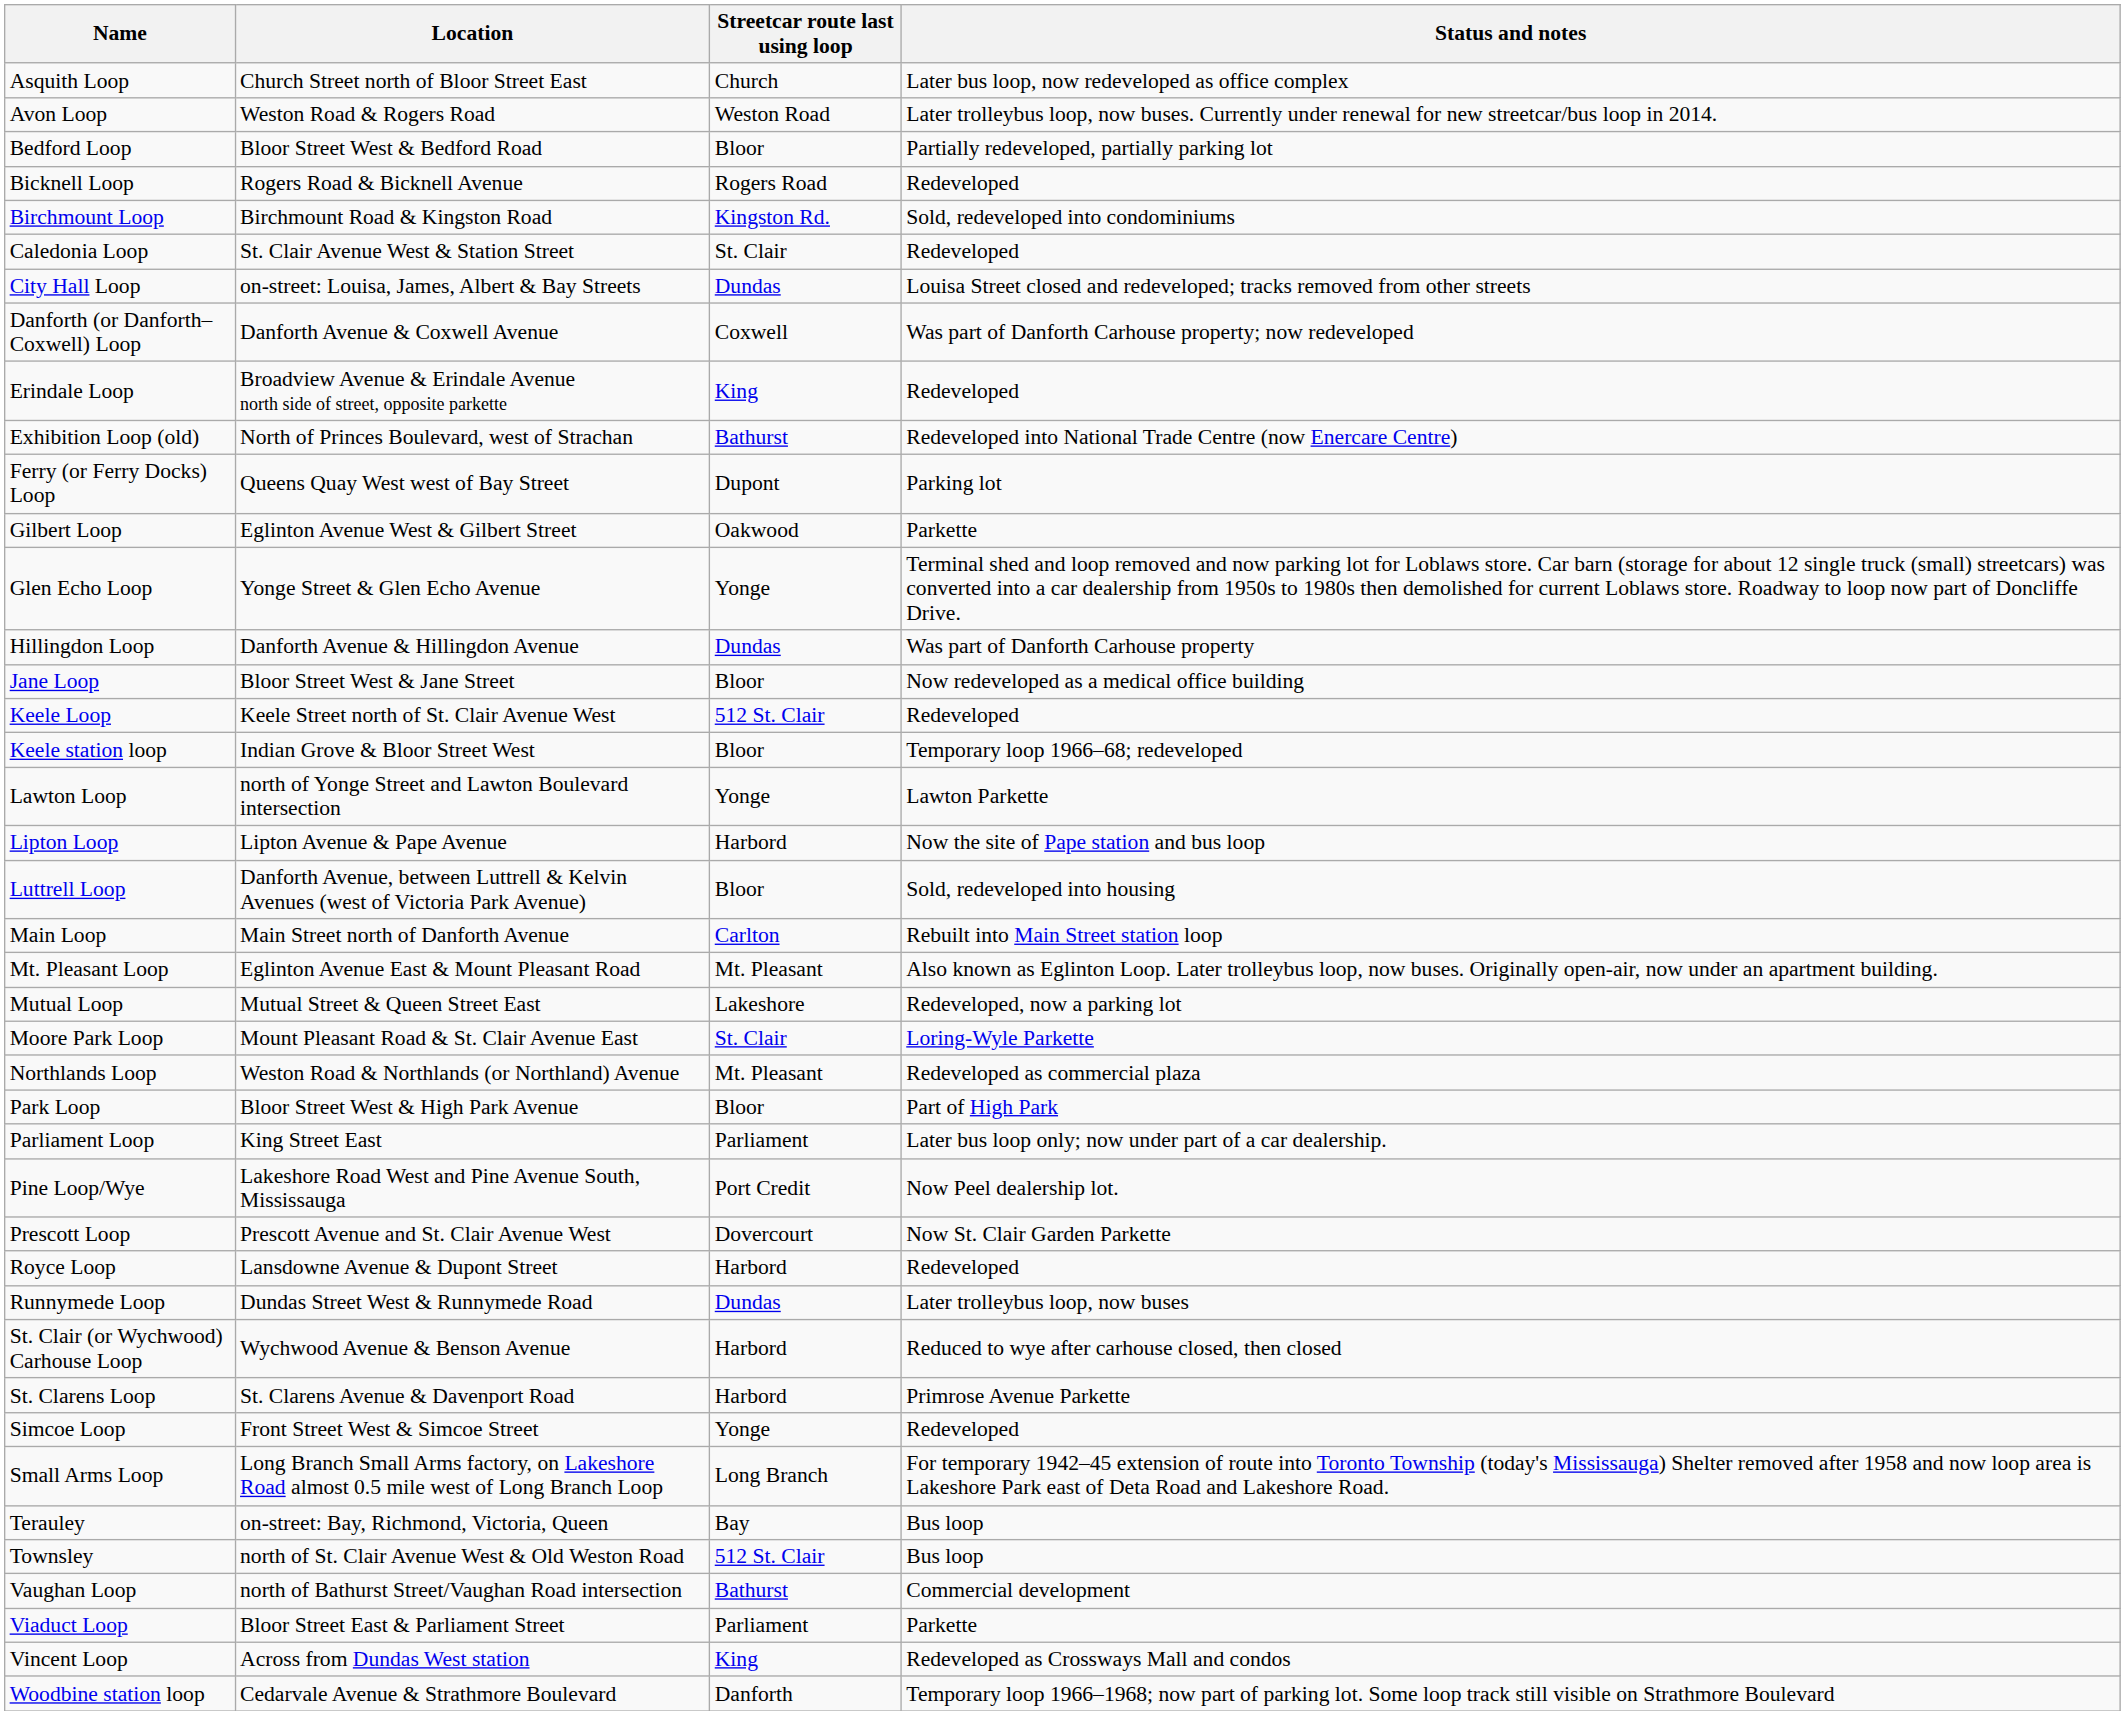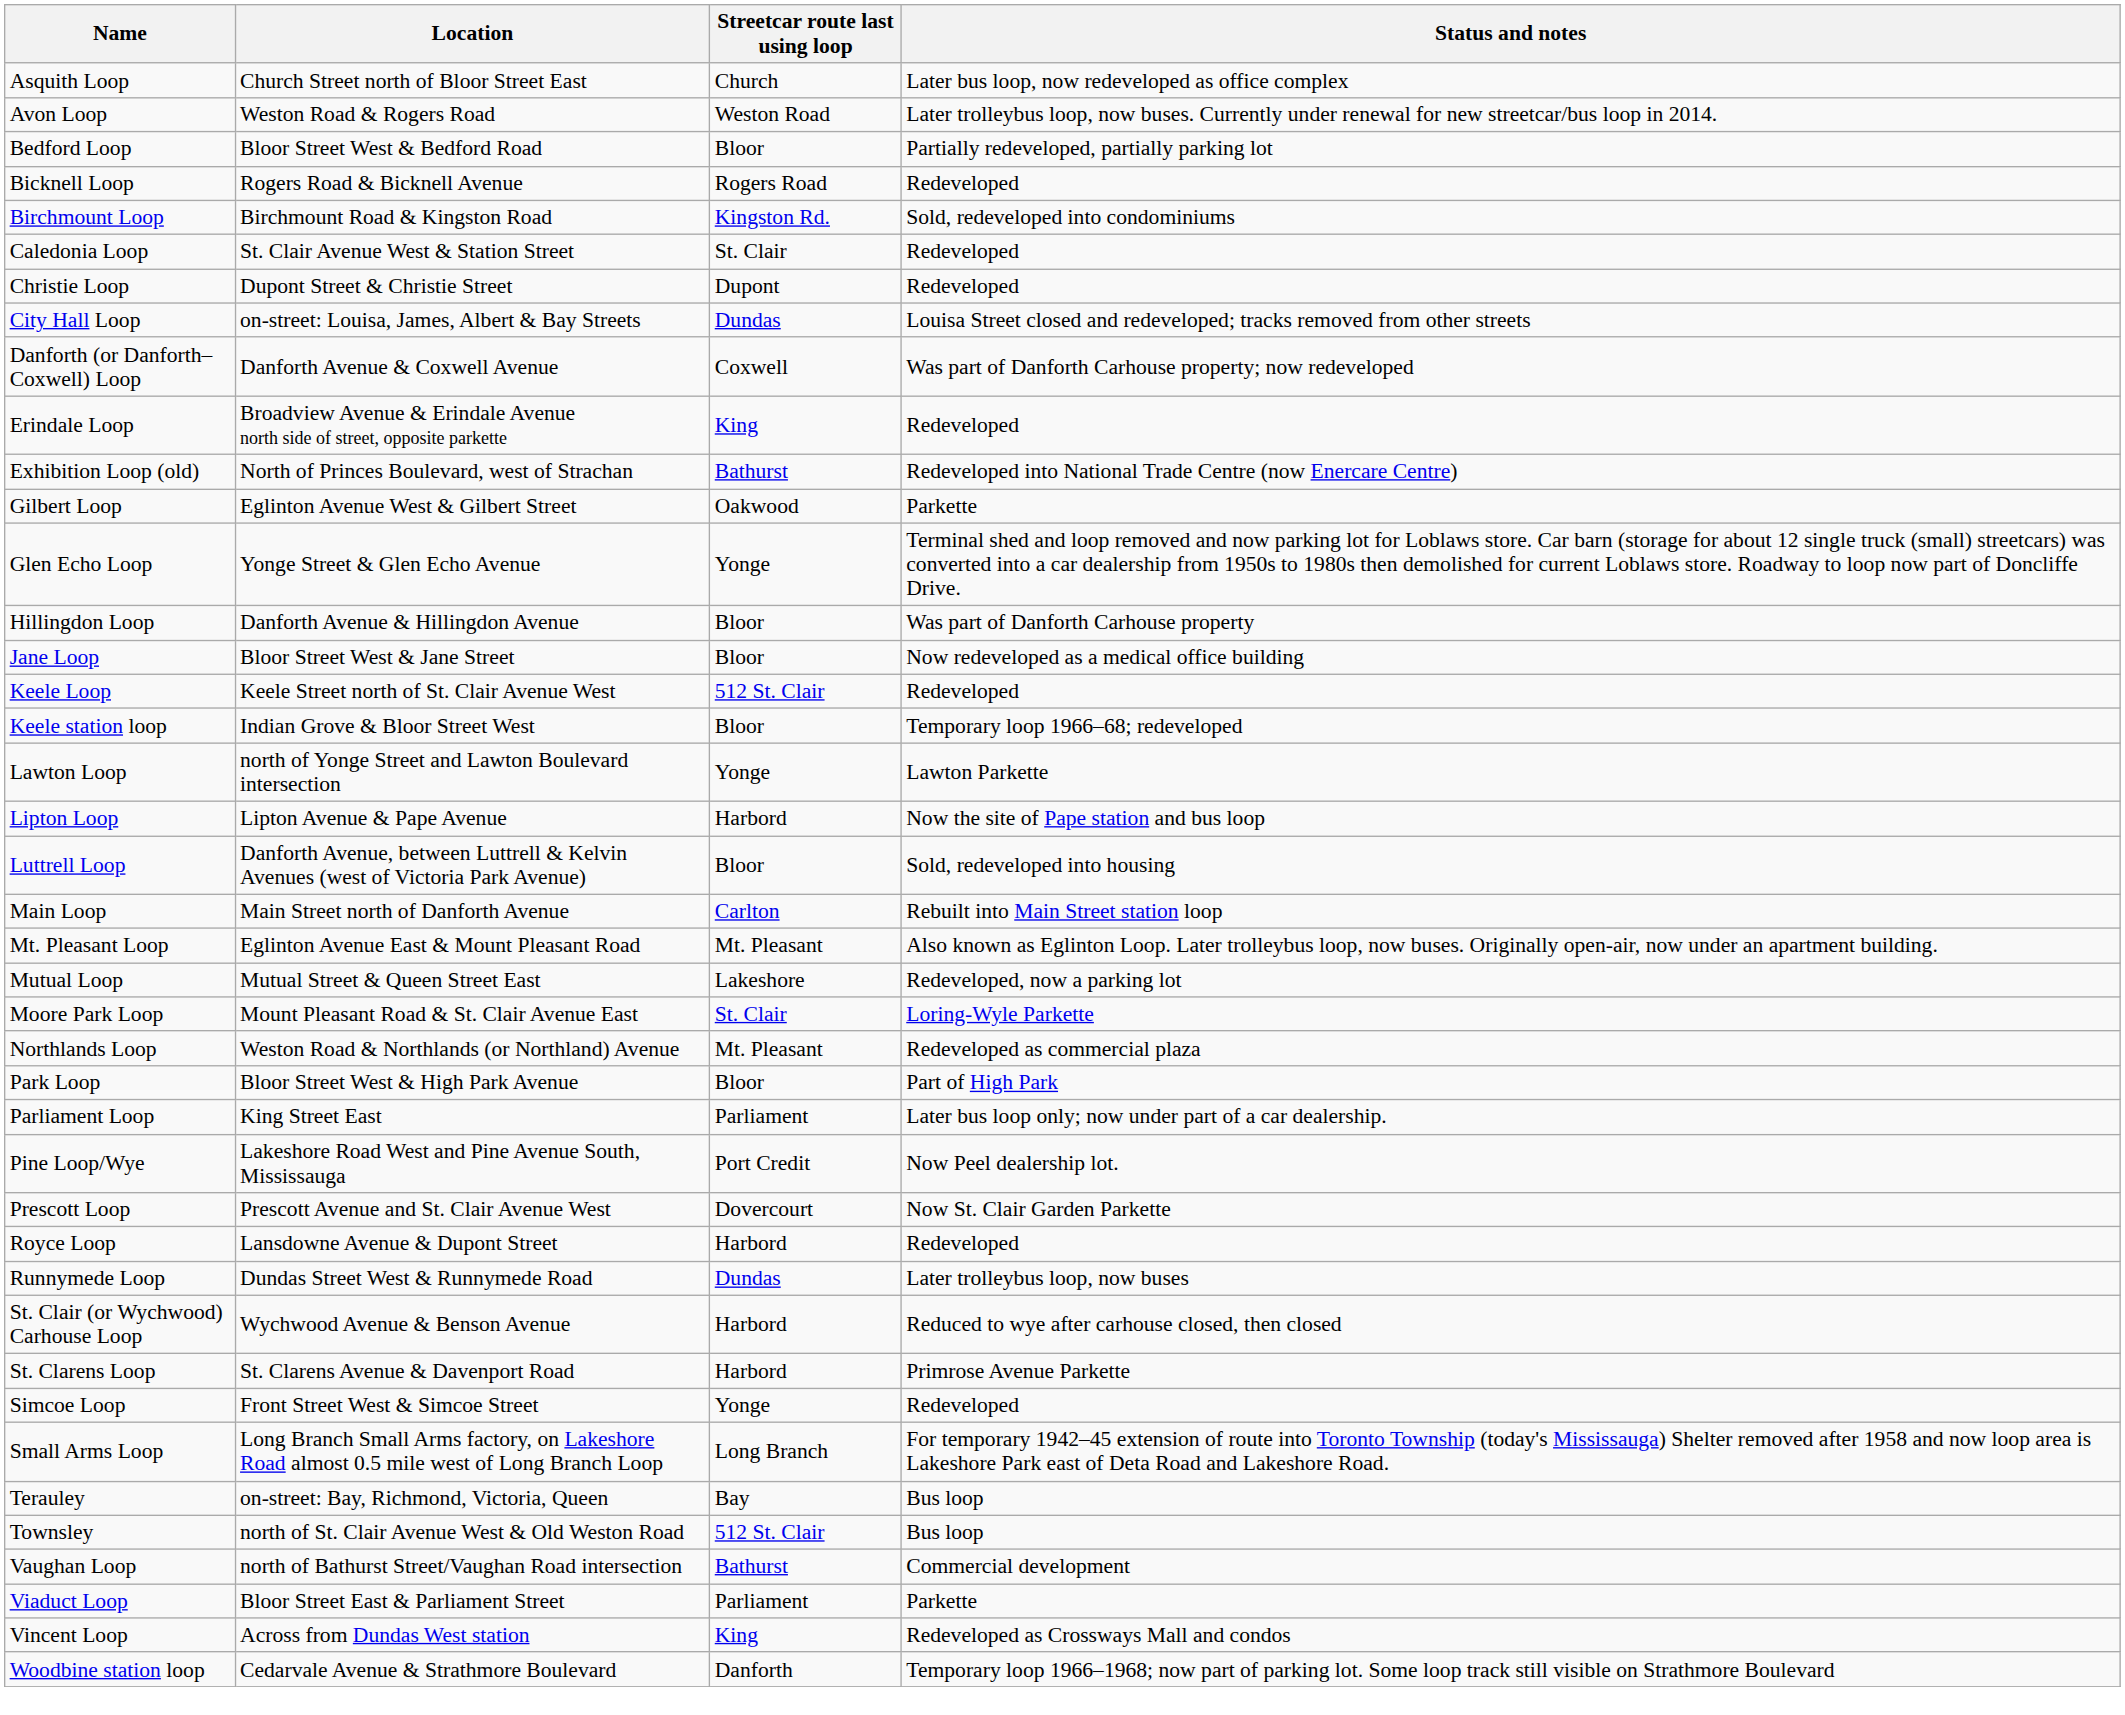+ row: Christie Loop | Dupont Street & Christie Street | Dupont | Redeveloped
- row: Ferry (or Ferry Docks) Loop | Queens Quay West west of Bay Street | Dupont | Parking lot
Hillingdon Loop | Streetcar route last using loop: Dundas -> Bloor
